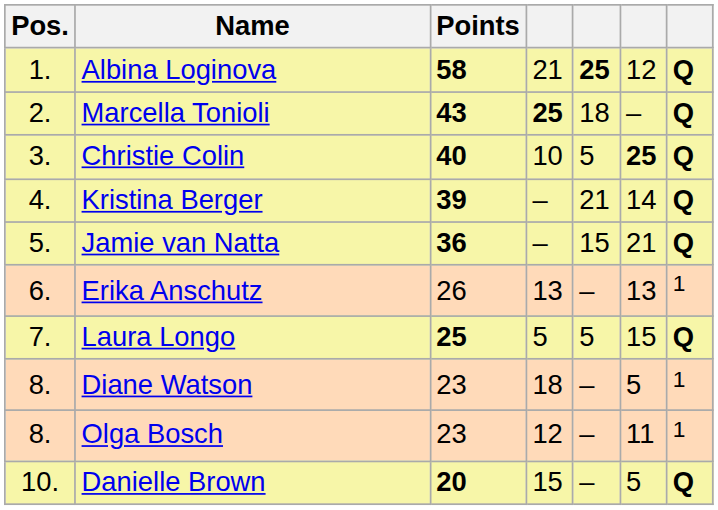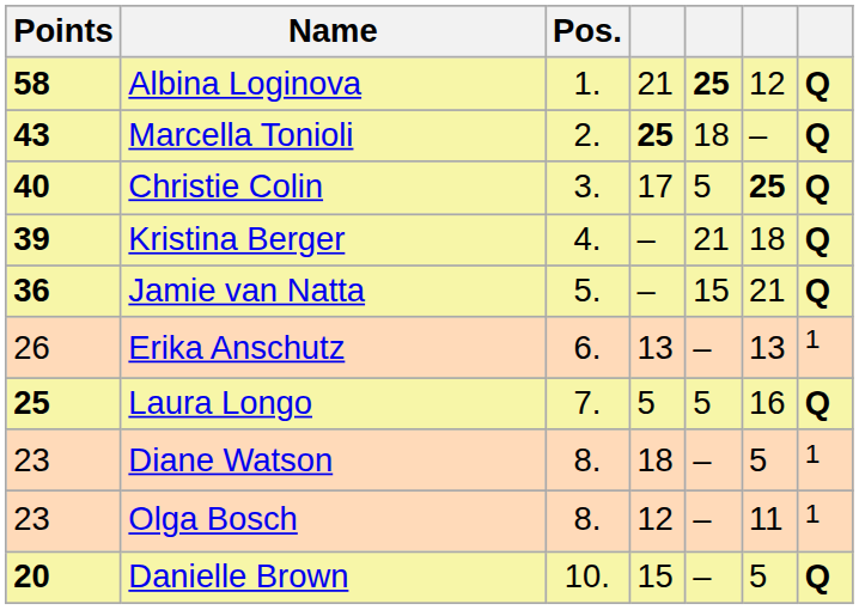columns swapped: Pos. <-> Points
Christie Colin | column 4: 10 -> 17
Kristina Berger | column 6: 14 -> 18
Laura Longo | column 6: 15 -> 16
